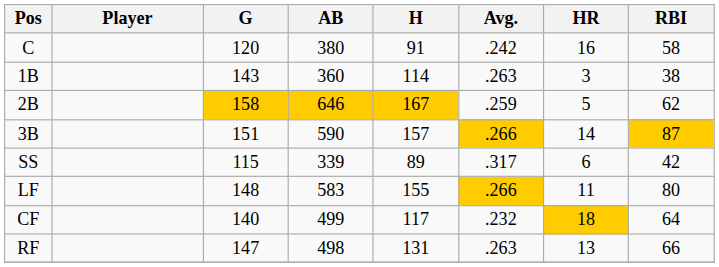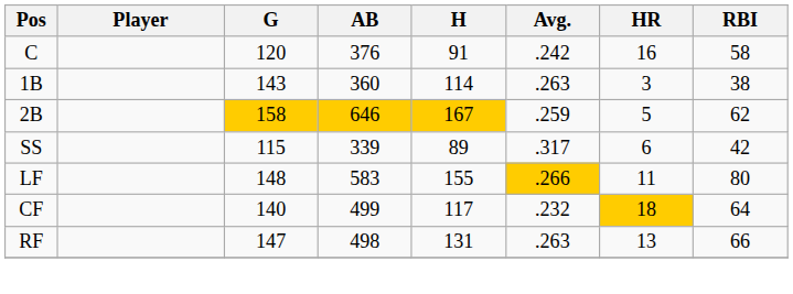C | AB: 380 -> 376
- row: 3B | 151 | 590 | 157 | .266 | 14 | 87
